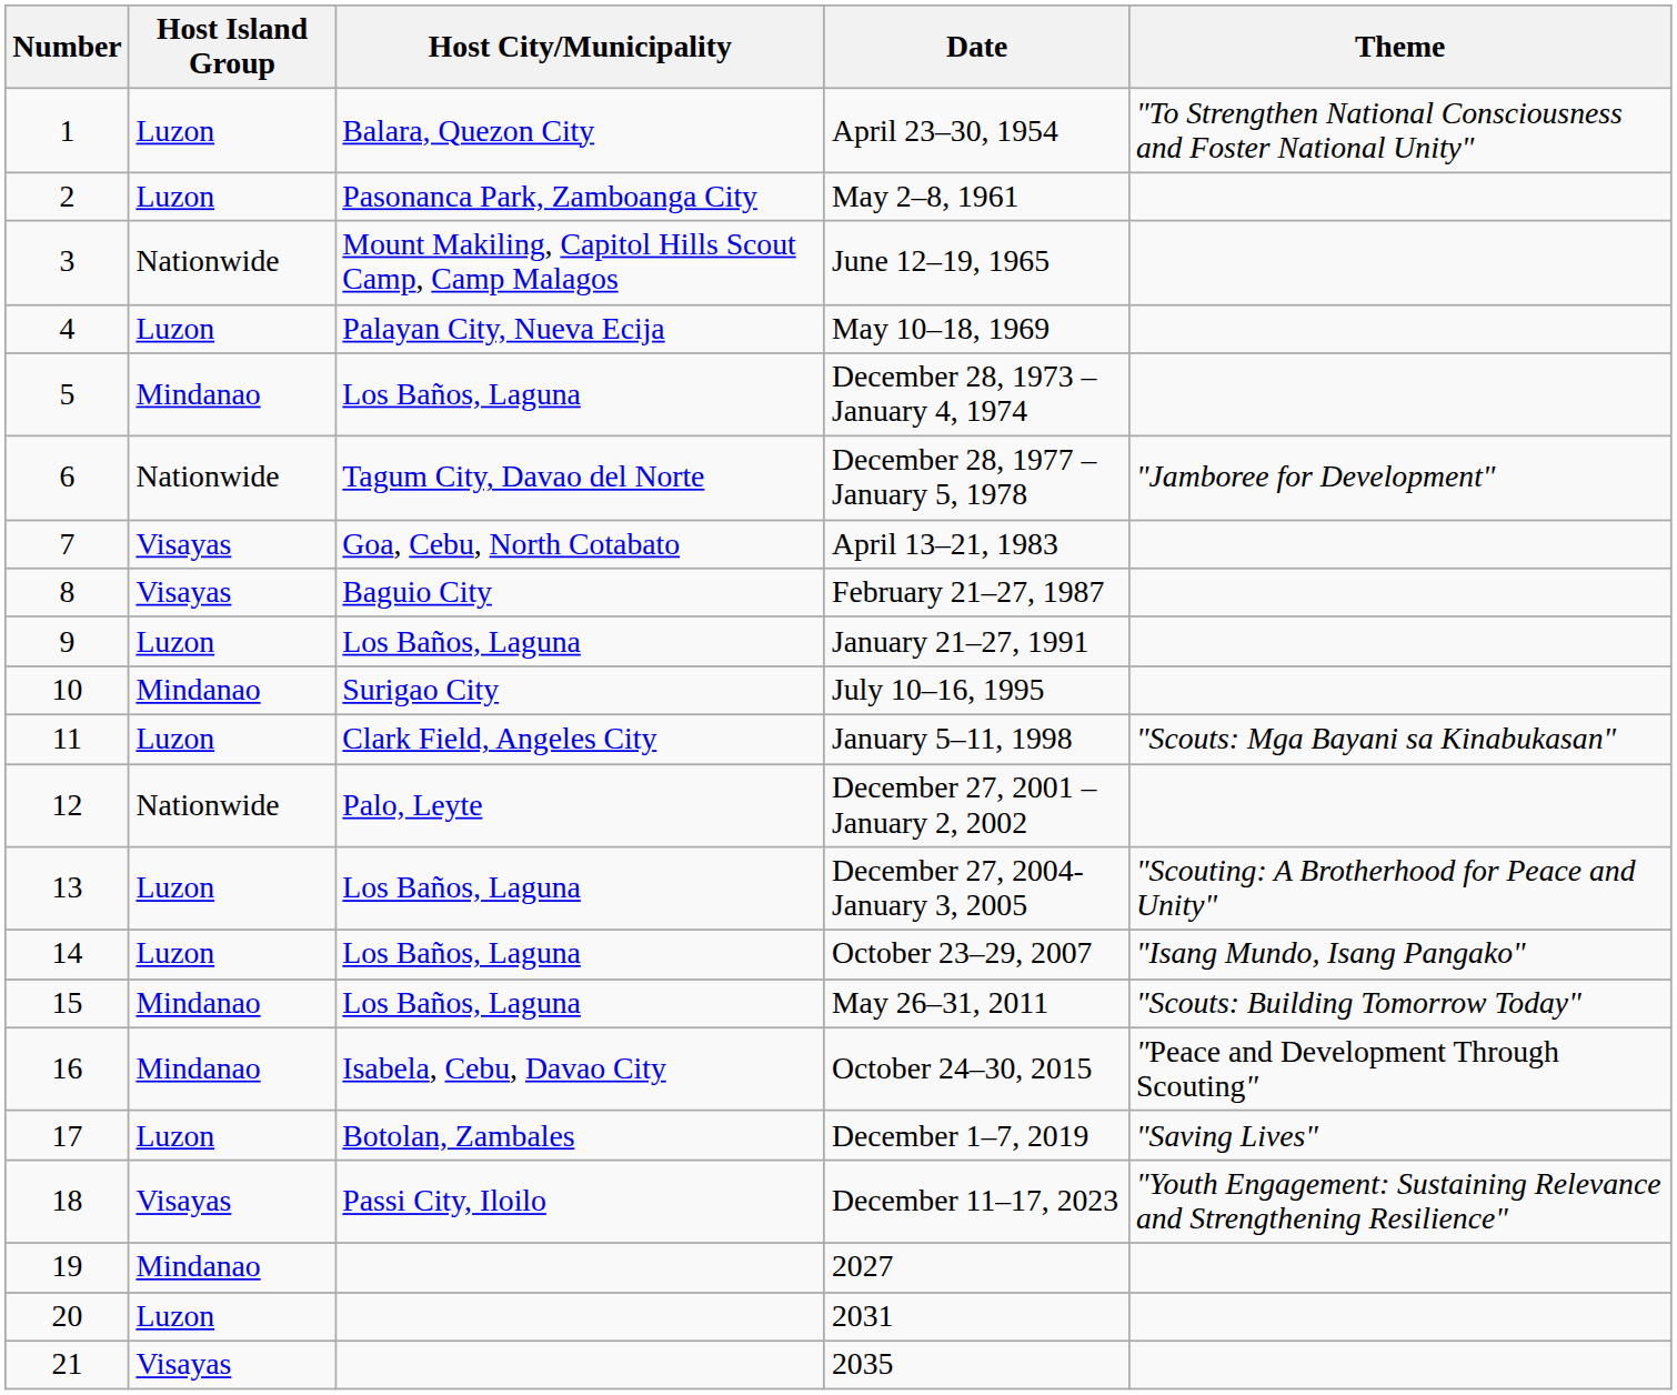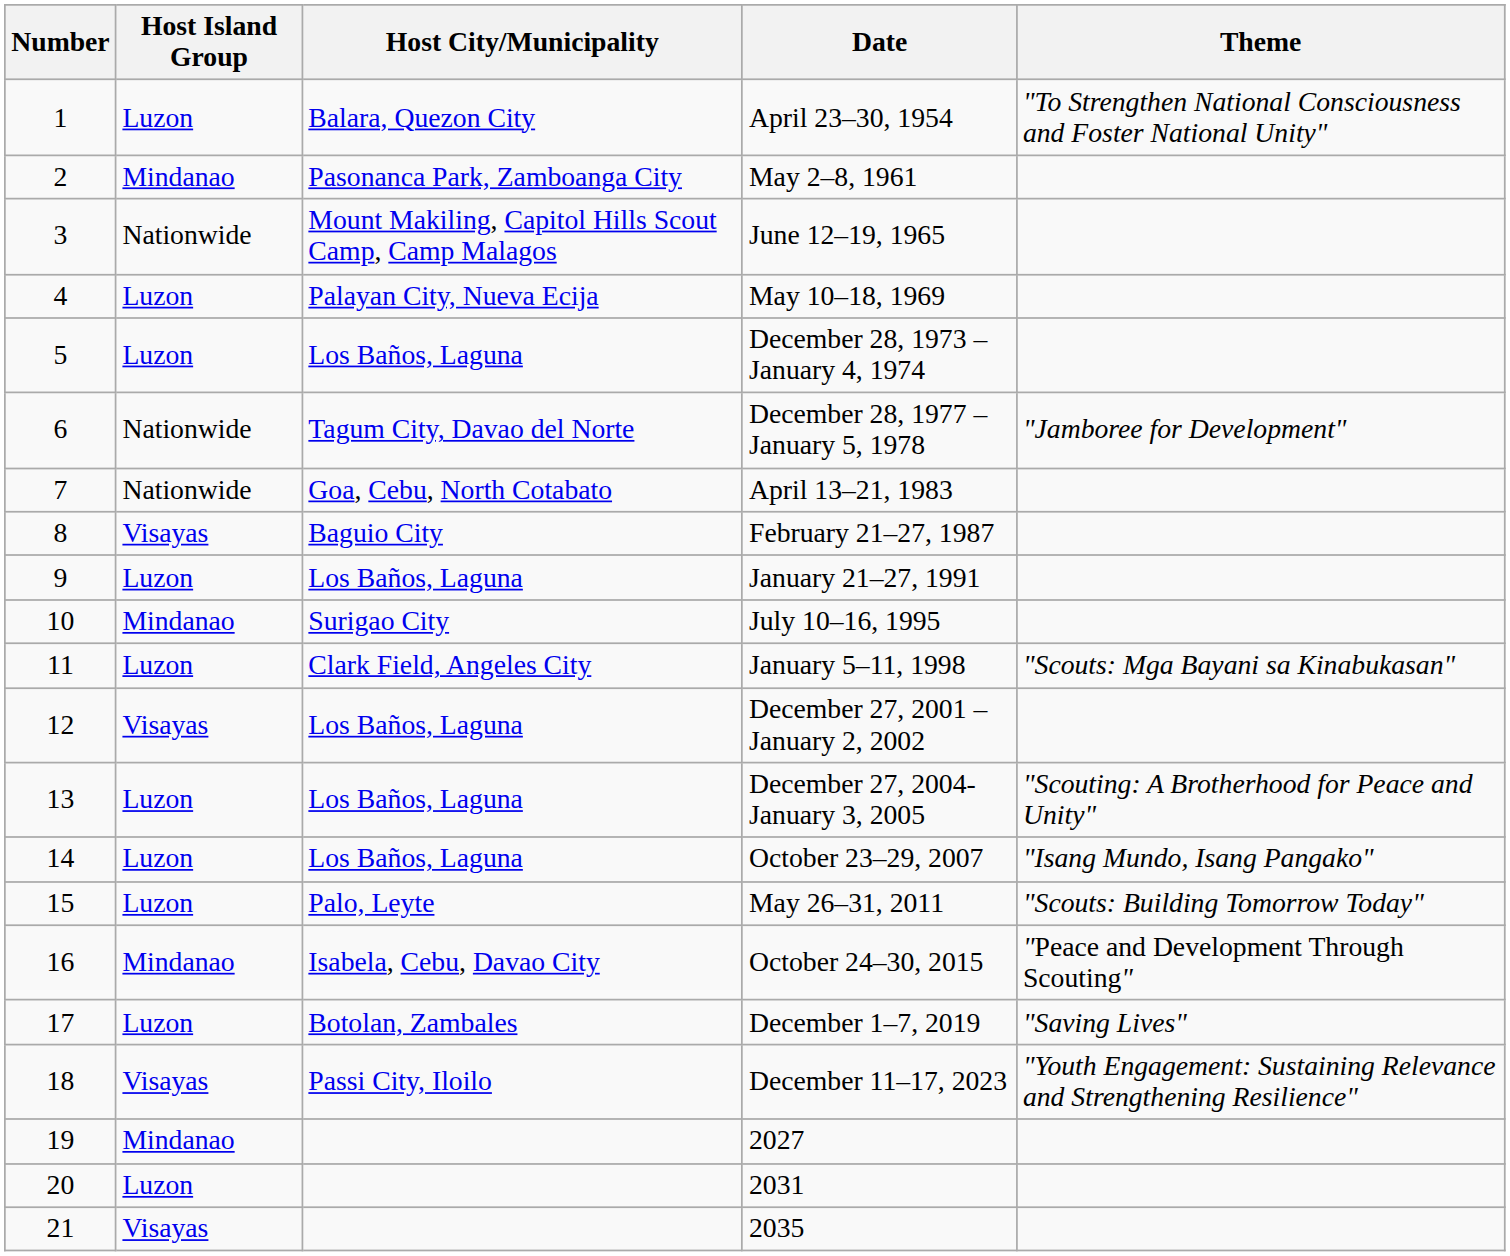May 2–8, 1961 | Host Island Group: Luzon -> Mindanao
December 28, 1973 – January 4, 1974 | Host Island Group: Mindanao -> Luzon
April 13–21, 1983 | Host Island Group: Visayas -> Nationwide
December 27, 2001 – January 2, 2002 | Host Island Group: Nationwide -> Visayas
December 27, 2001 – January 2, 2002 | Host City/Municipality: Palo, Leyte -> Los Baños, Laguna
May 26–31, 2011 | Host Island Group: Mindanao -> Luzon
May 26–31, 2011 | Host City/Municipality: Los Baños, Laguna -> Palo, Leyte
